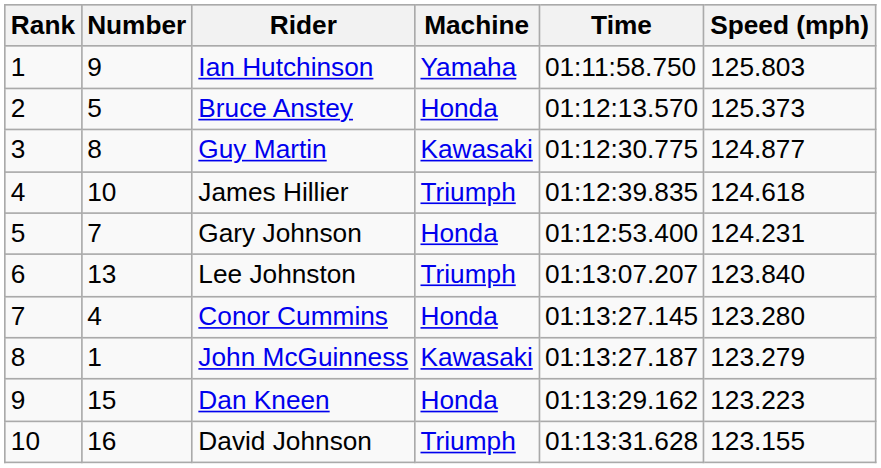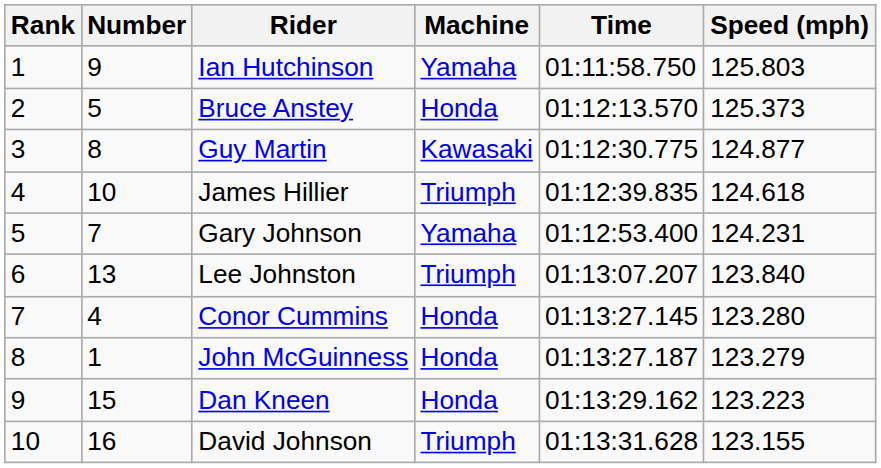Gary Johnson | Machine: Honda -> Yamaha
John McGuinness | Machine: Kawasaki -> Honda
